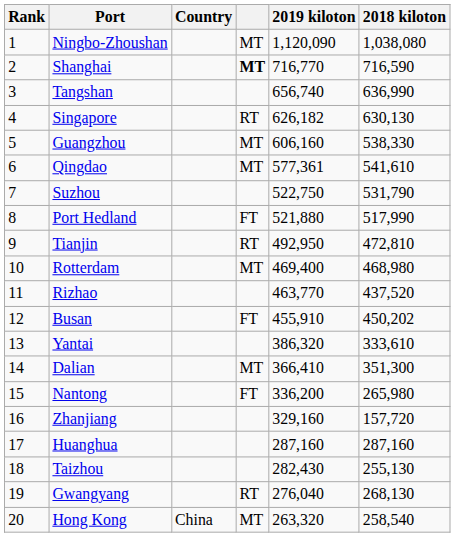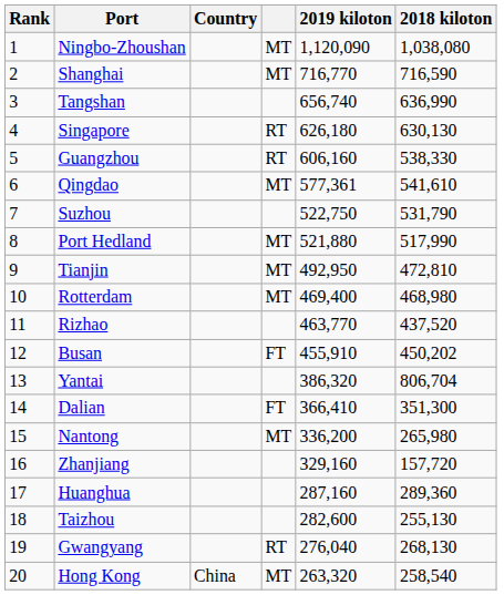Shanghai | column 4: bold -> normal
Singapore | 2019 kiloton: 626,182 -> 626,180
Guangzhou | column 4: MT -> RT
Port Hedland | column 4: FT -> MT
Tianjin | column 4: RT -> MT
Yantai | 2018 kiloton: 333,610 -> 806,704
Dalian | column 4: MT -> FT
Nantong | column 4: FT -> MT
Huanghua | 2018 kiloton: 287,160 -> 289,360
Taizhou | 2019 kiloton: 282,430 -> 282,600
